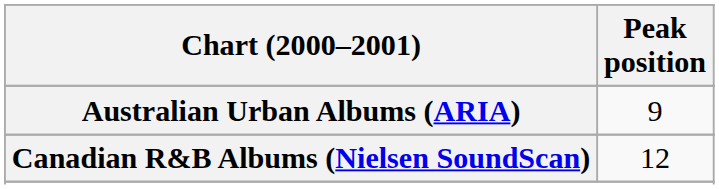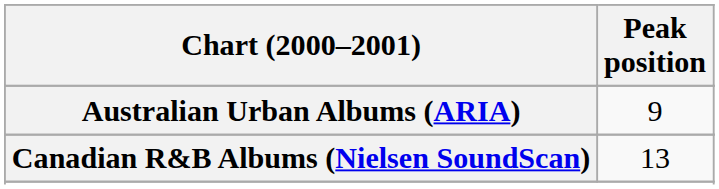Canadian R&B Albums (Nielsen SoundScan) | Peak position: 12 -> 13
